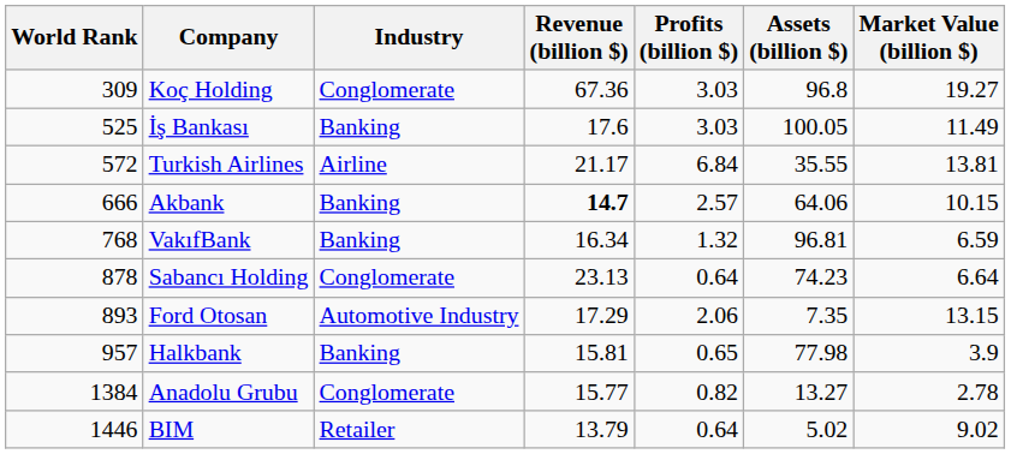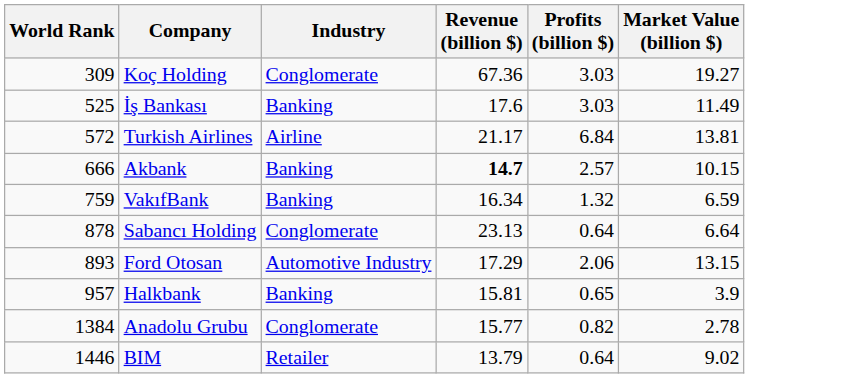- column: Assets (billion $) | 96.8 | 100.05 | 35.55 | 64.06 | 96.81 | 74.23 | 7.35 | 77.98 | 13.27 | 5.02
VakıfBank | World Rank: 768 -> 759
